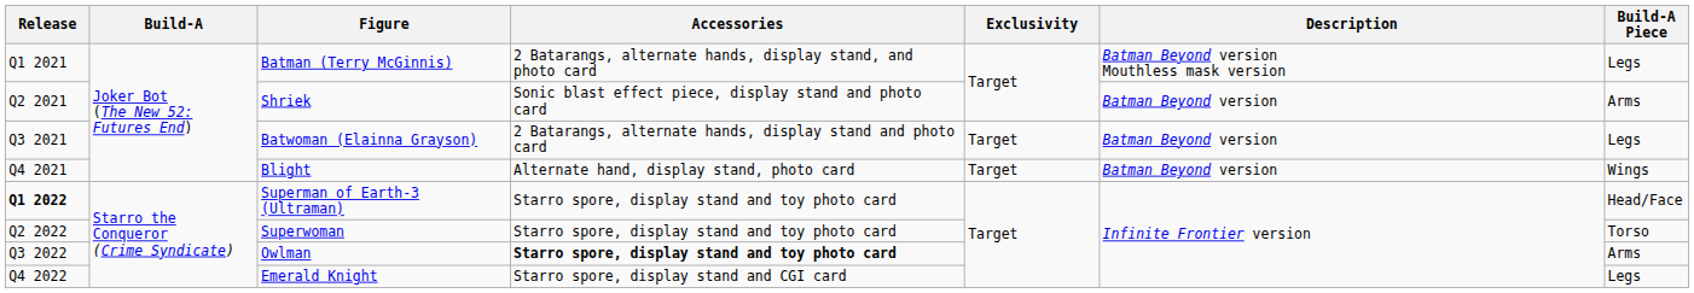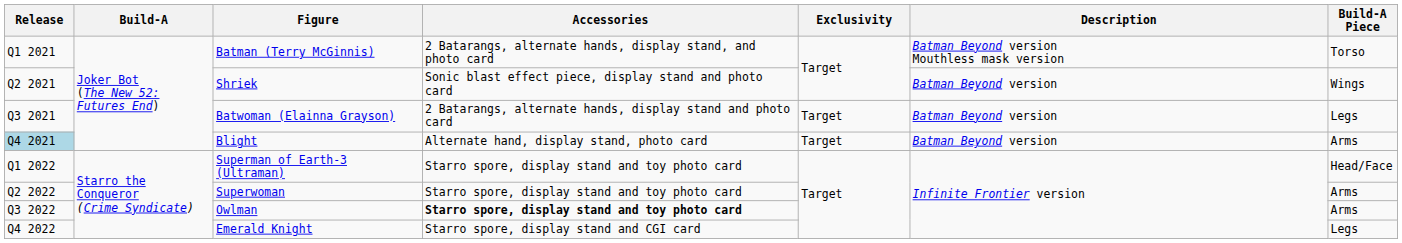Batman (Terry McGinnis) | Build-A Piece: Legs -> Torso
Shriek | Build-A Piece: Arms -> Wings
Blight | Release: no background -> lightblue background
Blight | Build-A Piece: Wings -> Arms
Superman of Earth-3 (Ultraman) | Release: bold -> normal
Superwoman | Build-A Piece: Torso -> Arms
